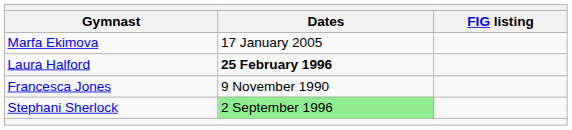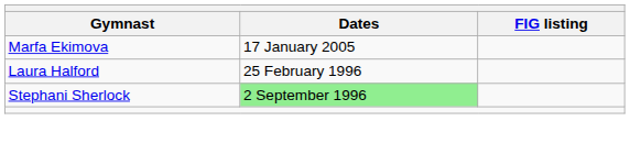Laura Halford | Dates: bold -> normal
- row: Francesca Jones | 9 November 1990
